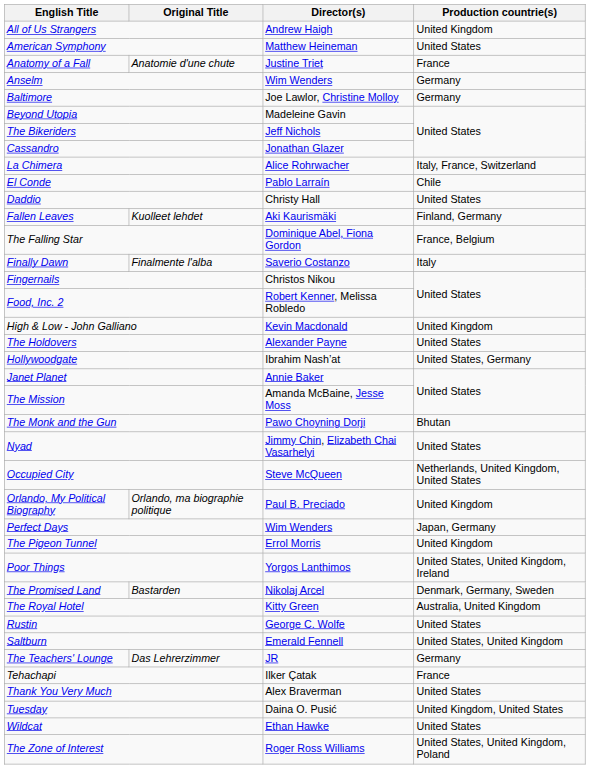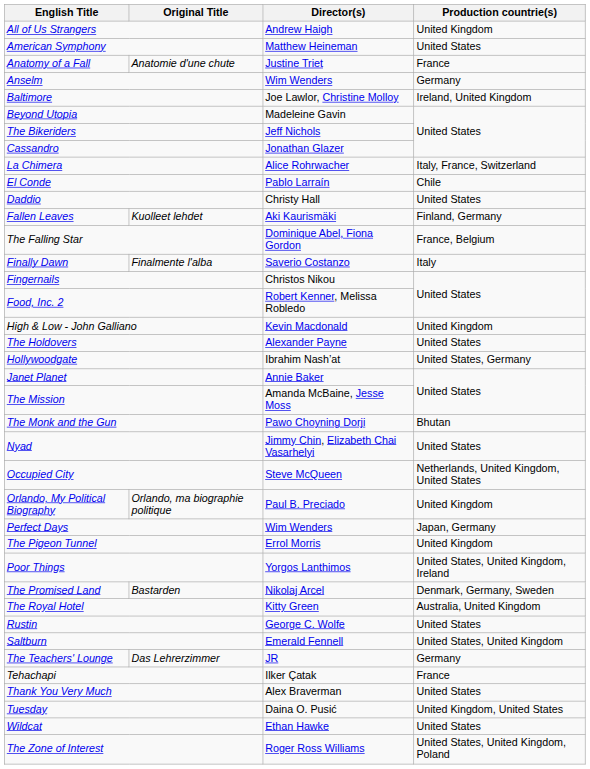Baltimore | Production countrie(s): Germany -> Ireland, United Kingdom
